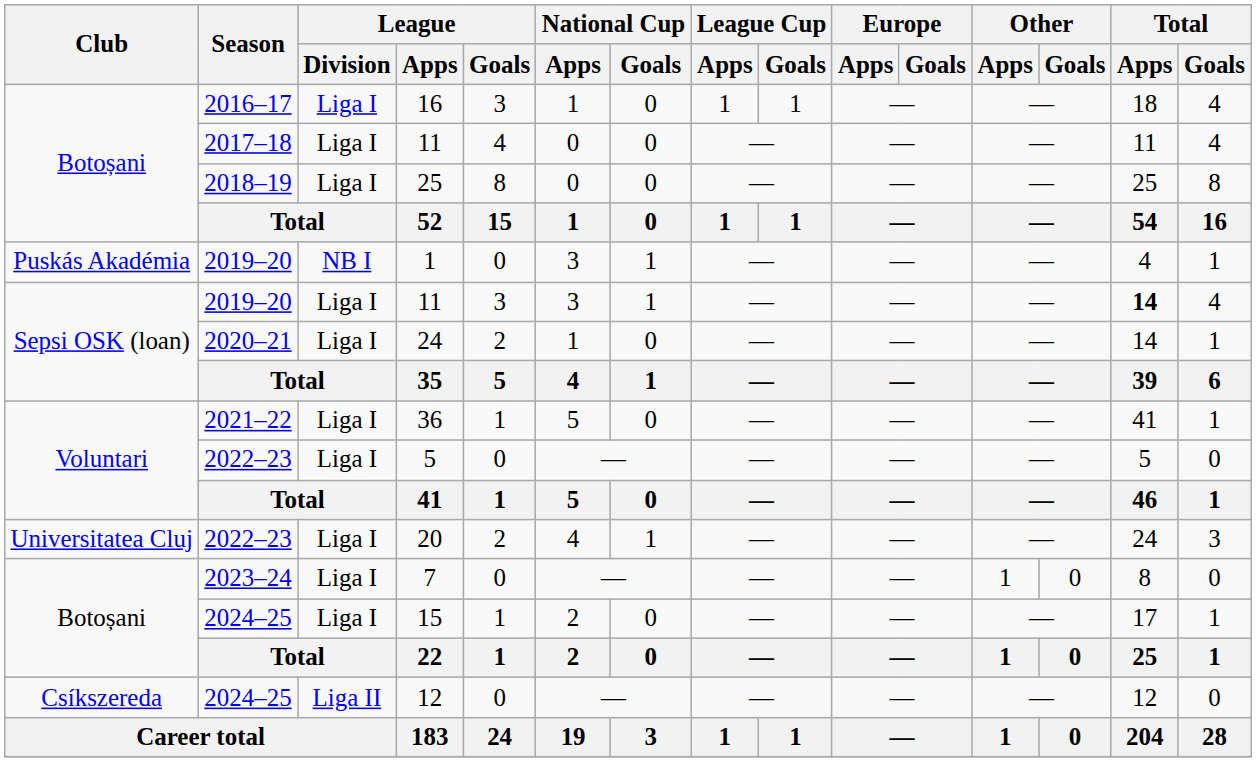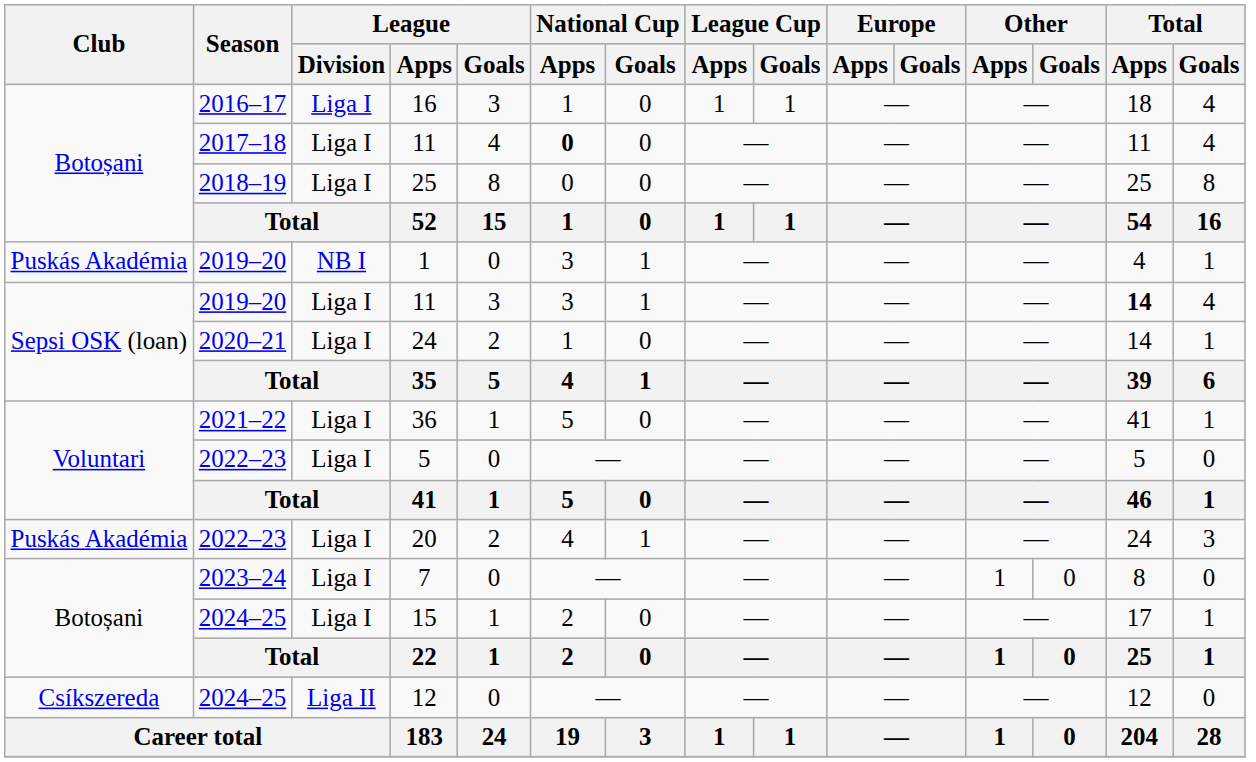2017–18 / 11 | National Cup / Apps: normal -> bold
20 | Club: Universitatea Cluj -> Puskás Akadémia
